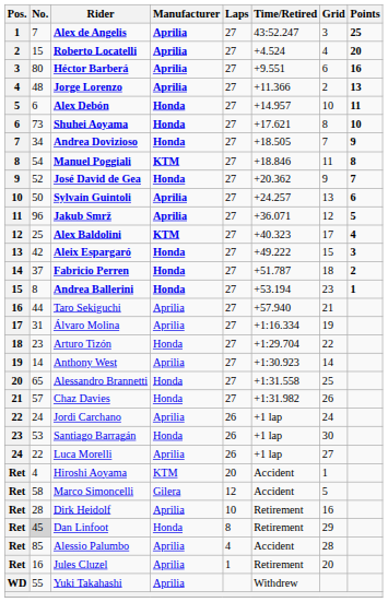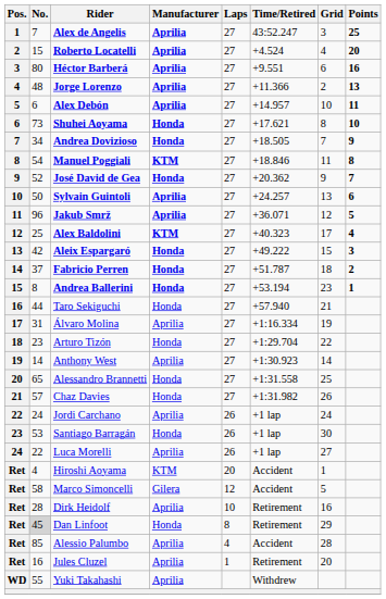Alex Debón | Manufacturer: Honda -> Aprilia
Taro Sekiguchi | Manufacturer: Aprilia -> Honda
